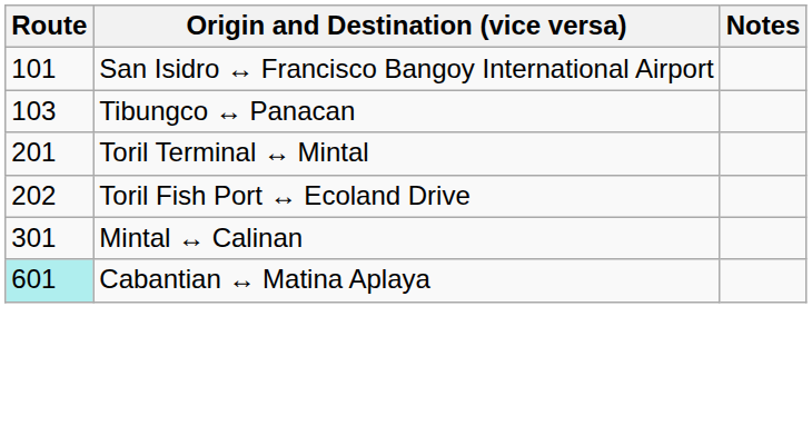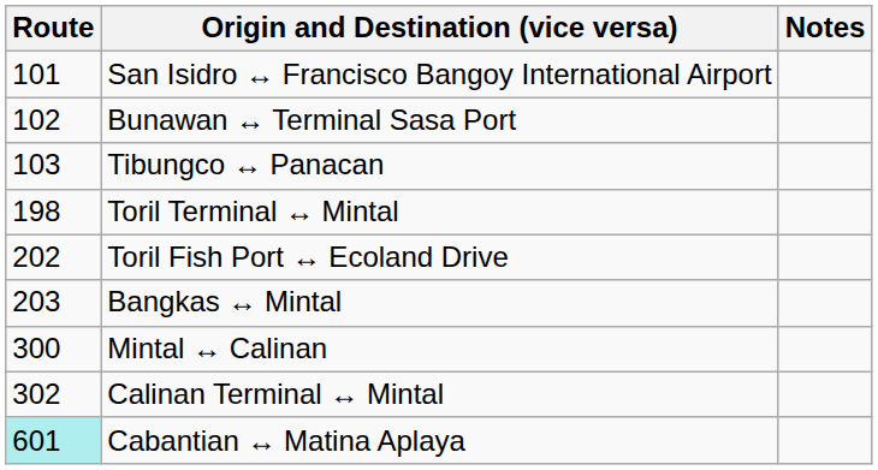+ row: 102 | Bunawan ↔ Terminal Sasa Port
Toril Terminal ↔ Mintal | Route: 201 -> 198
+ row: 203 | Bangkas ↔ Mintal
Mintal ↔ Calinan | Route: 301 -> 300
+ row: 302 | Calinan Terminal ↔ Mintal
